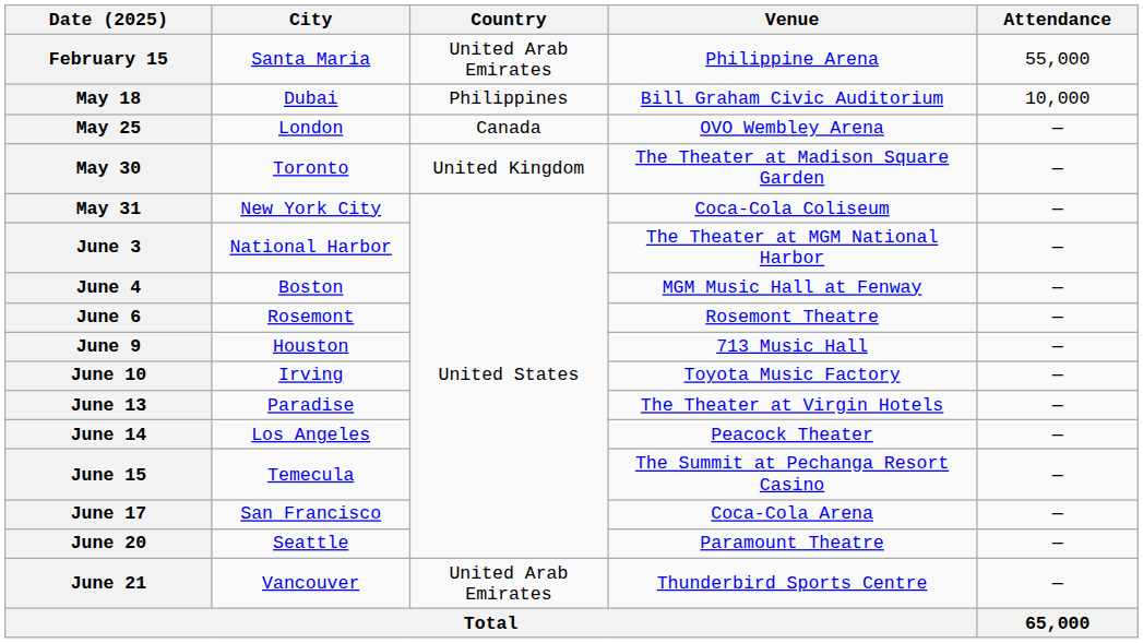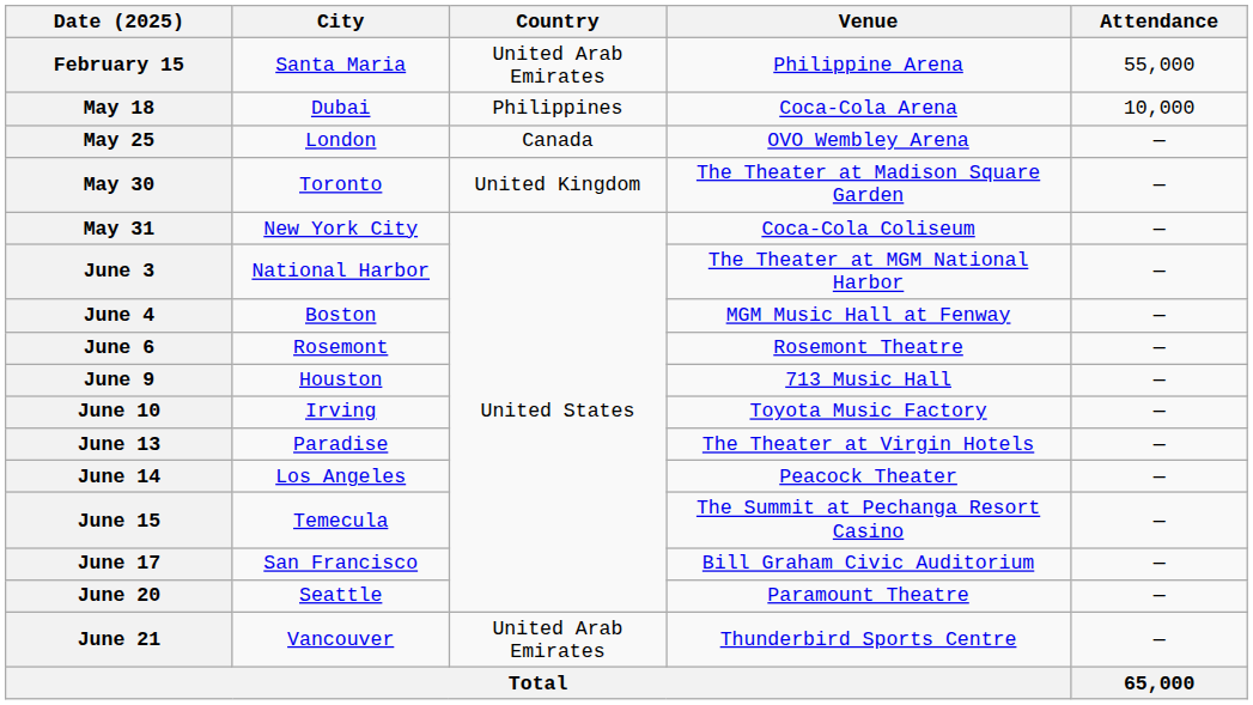May 18 | Venue: Bill Graham Civic Auditorium -> Coca-Cola Arena
June 17 | Venue: Coca-Cola Arena -> Bill Graham Civic Auditorium
